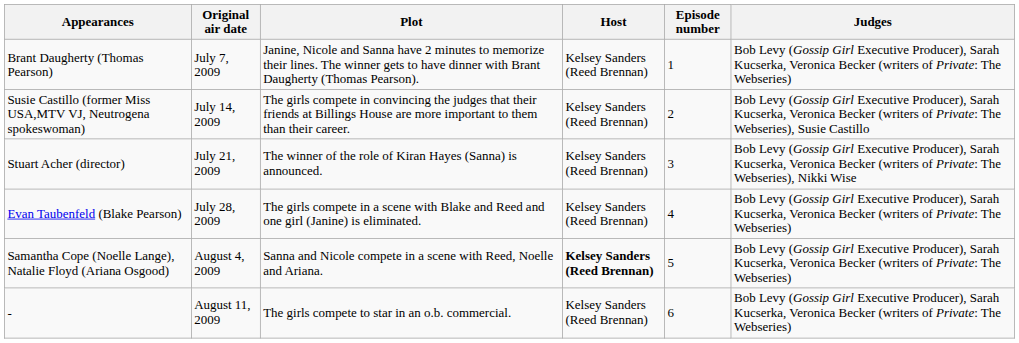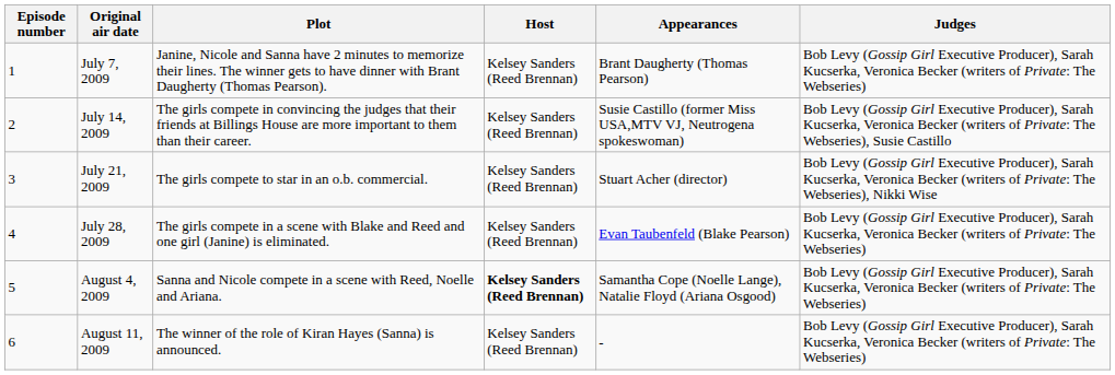columns swapped: Episode number <-> Appearances
July 21, 2009 | Plot: The winner of the role of Kiran Hayes (Sanna) is announced. -> The girls compete to star in an o.b. commercial.
August 11, 2009 | Plot: The girls compete to star in an o.b. commercial. -> The winner of the role of Kiran Hayes (Sanna) is announced.
